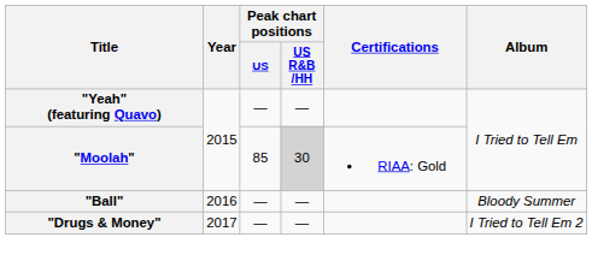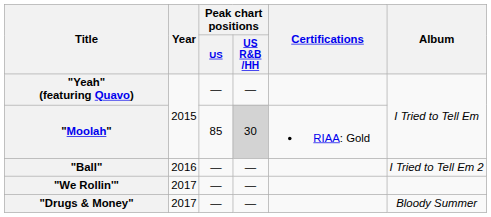"Ball" | Album: Bloody Summer -> I Tried to Tell Em 2
+ row: "We Rollin'" | 2017 | — | —
"Drugs & Money" | Album: I Tried to Tell Em 2 -> Bloody Summer
